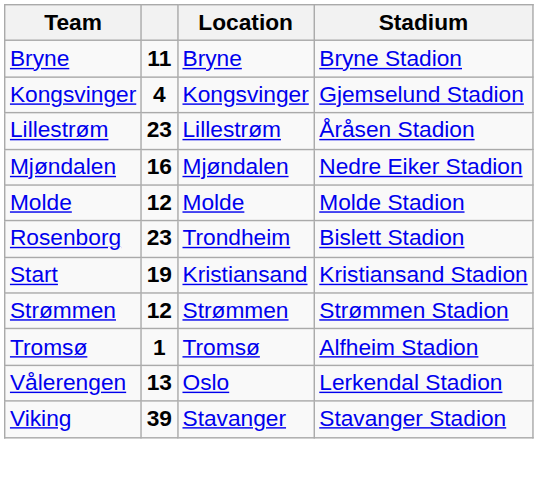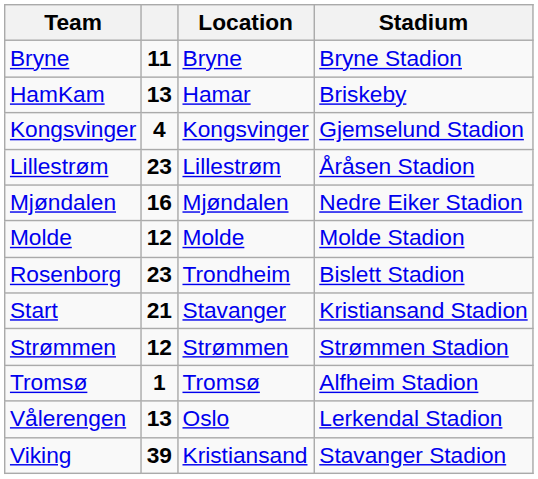+ row: HamKam | 13 | Hamar | Briskeby
Start | column 2: 19 -> 21
Start | Location: Kristiansand -> Stavanger
Viking | Location: Stavanger -> Kristiansand
